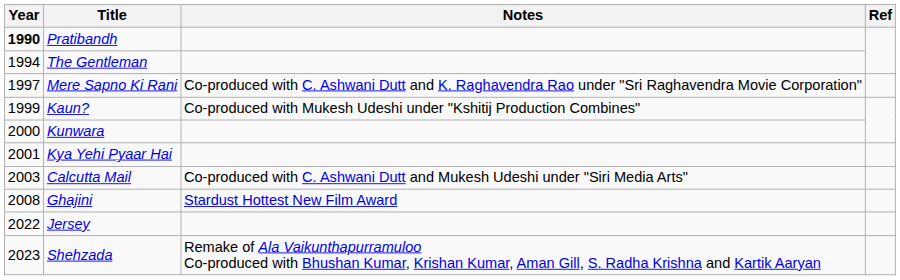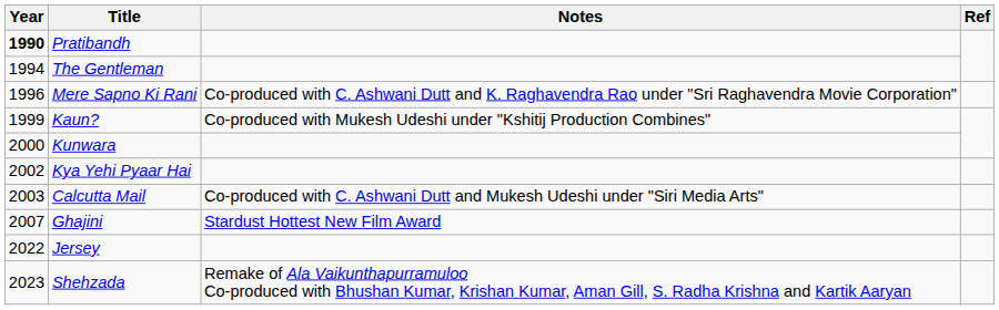Mere Sapno Ki Rani | Year: 1997 -> 1996
Kya Yehi Pyaar Hai | Year: 2001 -> 2002
Ghajini | Year: 2008 -> 2007
